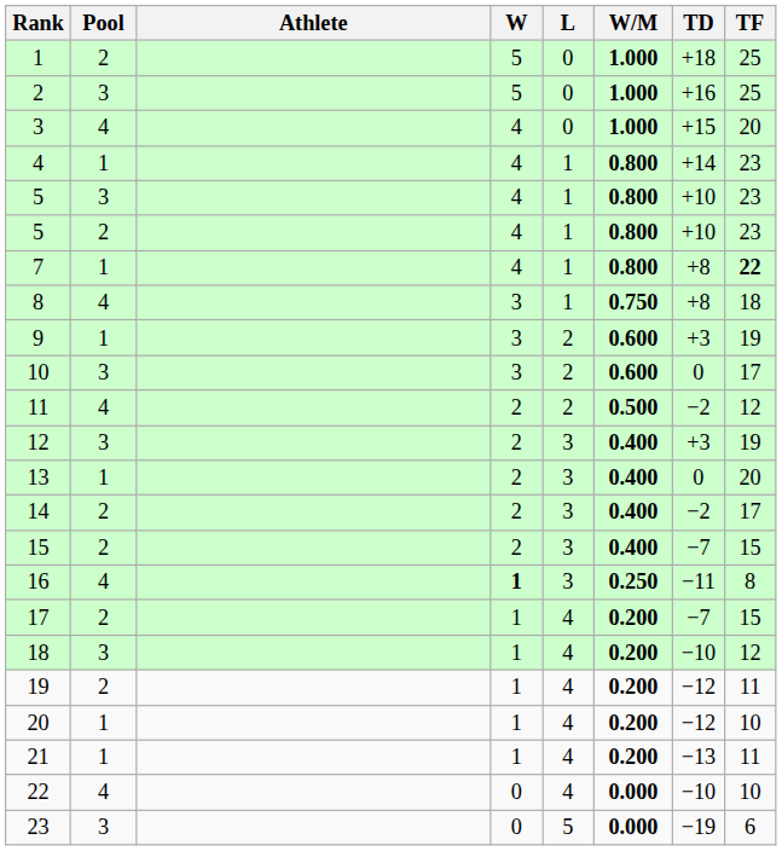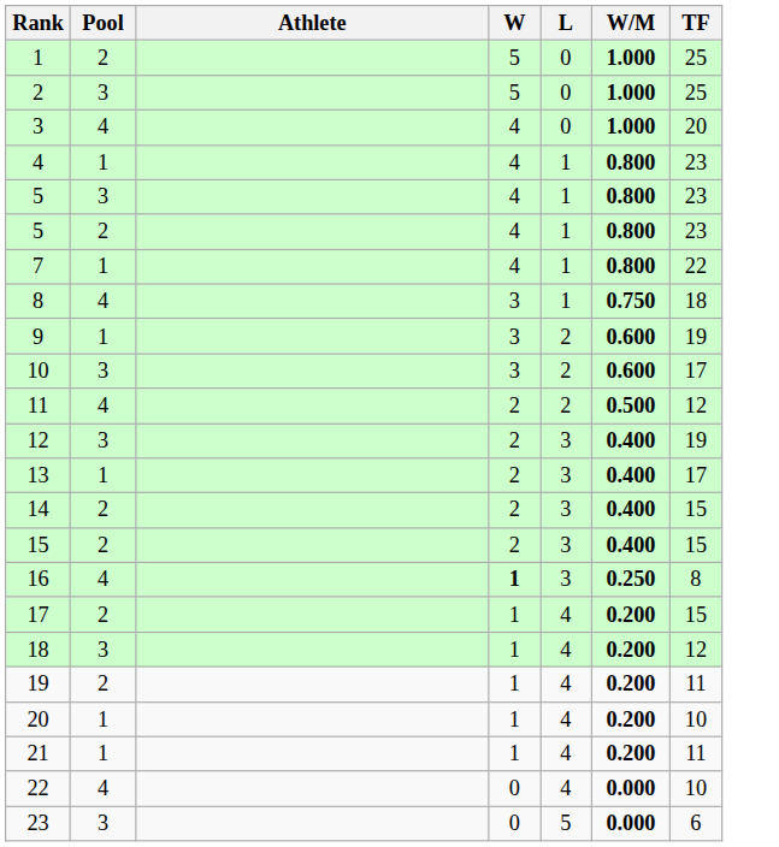- column: TD | +18 | +16 | +15 | +14 | +10 | +10 | +8 | +8 | +3 | 0 | −2 | +3 | 0 | −2 | −7 | −11 | −7 | −10 | −12 | −12 | −13 | −10 | −19
7 | TF: bold -> normal
13 | TF: 20 -> 17
14 | TF: 17 -> 15
